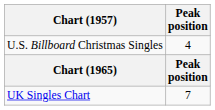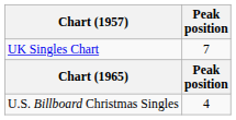rows swapped: UK Singles Chart <-> U.S. Billboard Christmas Singles
